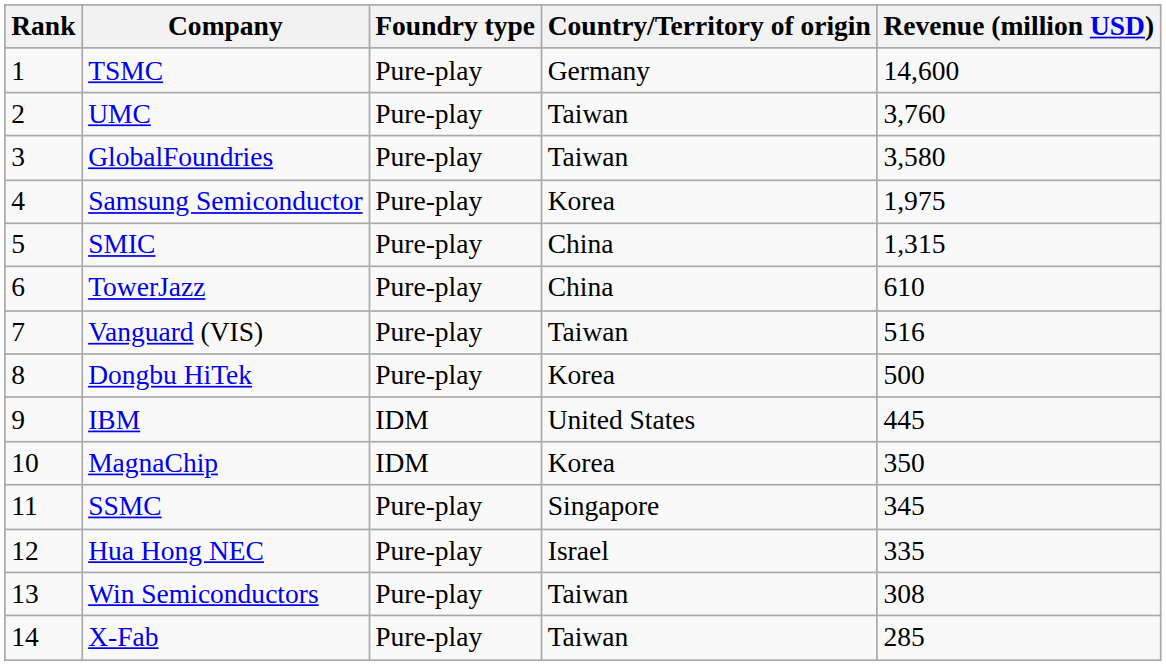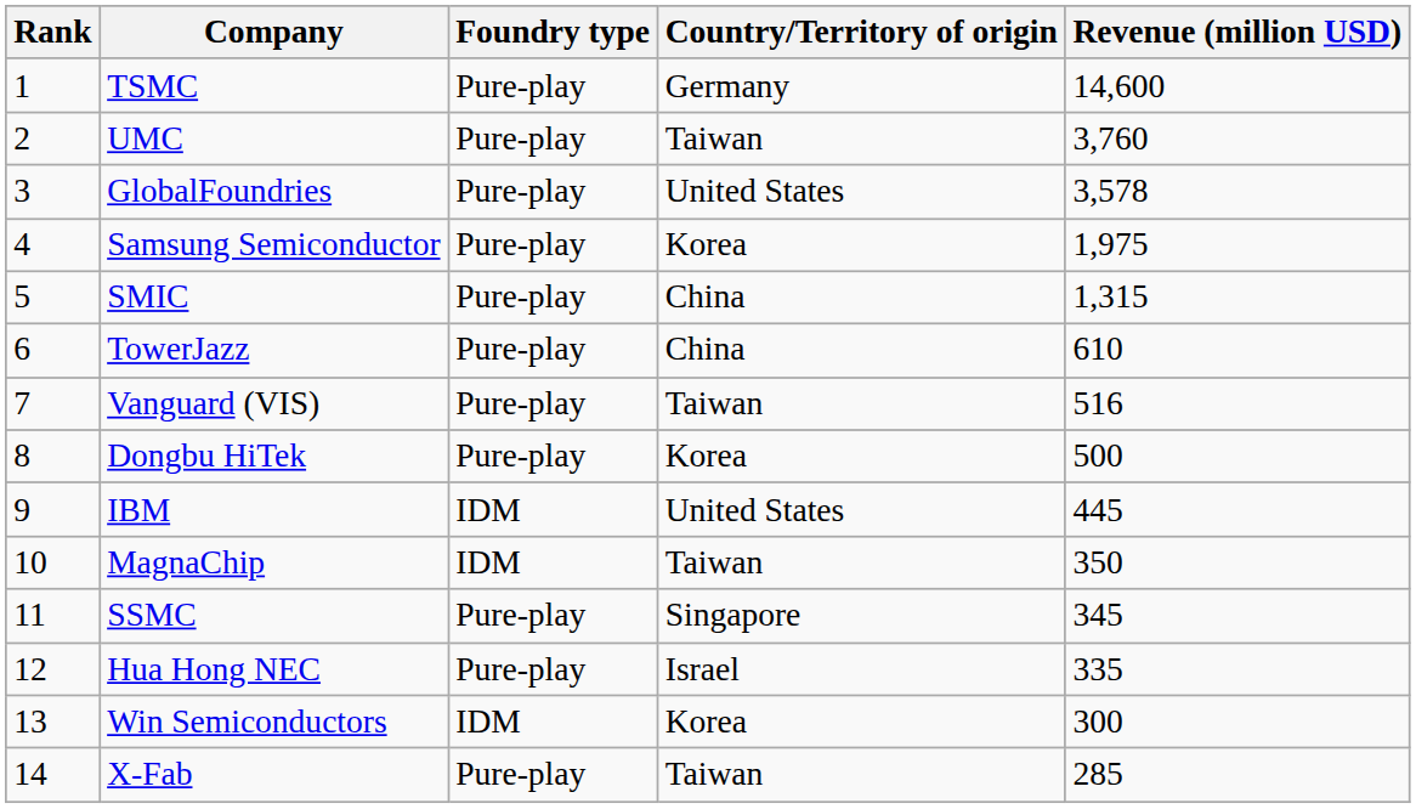GlobalFoundries | Country/Territory of origin: Taiwan -> United States
GlobalFoundries | Revenue (million USD): 3,580 -> 3,578
MagnaChip | Country/Territory of origin: Korea -> Taiwan
Win Semiconductors | Foundry type: Pure-play -> IDM
Win Semiconductors | Country/Territory of origin: Taiwan -> Korea
Win Semiconductors | Revenue (million USD): 308 -> 300
